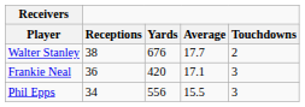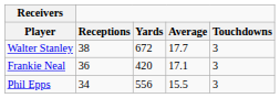Walter Stanley | Yards: 676 -> 672
Walter Stanley | Touchdowns: 2 -> 3
